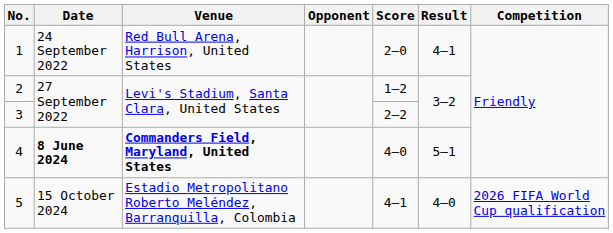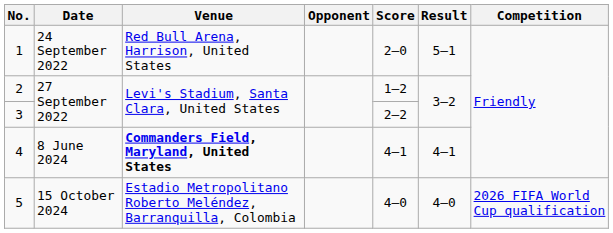1 | Result: 4–1 -> 5–1
4 | Date: bold -> normal
4 | Score: 4–0 -> 4–1
4 | Result: 5–1 -> 4–1
5 | Score: 4–1 -> 4–0
